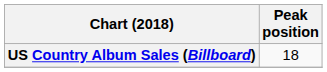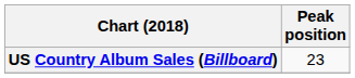US Country Album Sales (Billboard) | Peak position: 18 -> 23
